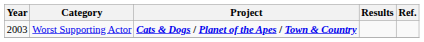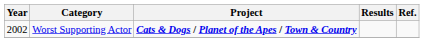Worst Supporting Actor | Year: 2003 -> 2002
